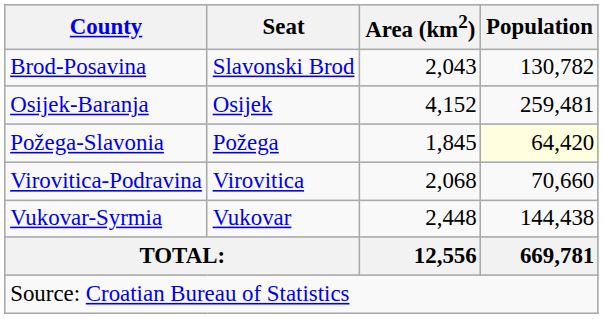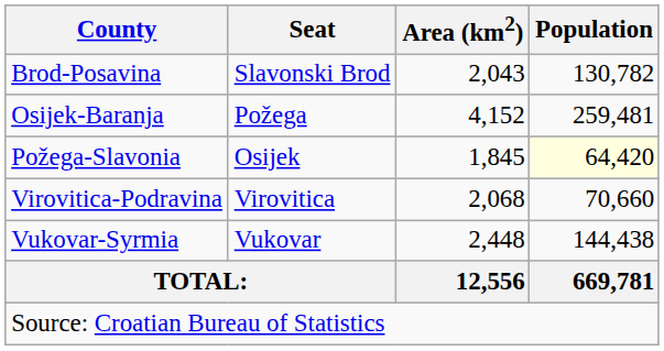Osijek-Baranja | Seat: Osijek -> Požega
Požega-Slavonia | Seat: Požega -> Osijek
